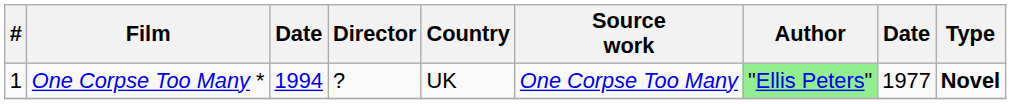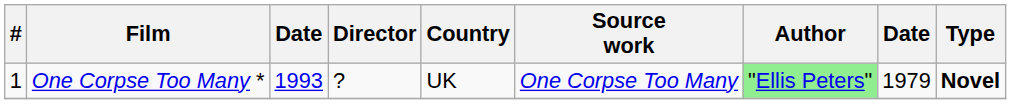One Corpse Too Many * | column 3: 1994 -> 1993
One Corpse Too Many * | column 8: 1977 -> 1979
